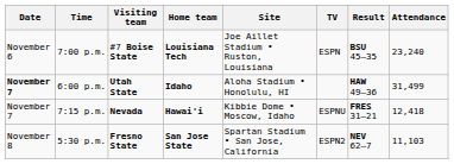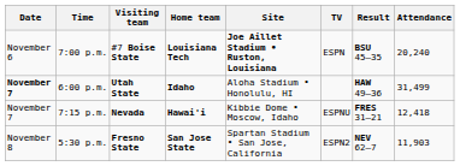7:00 p.m. | Site: normal -> bold
7:00 p.m. | Attendance: 23,240 -> 20,240
5:30 p.m. | Attendance: 11,103 -> 11,903
